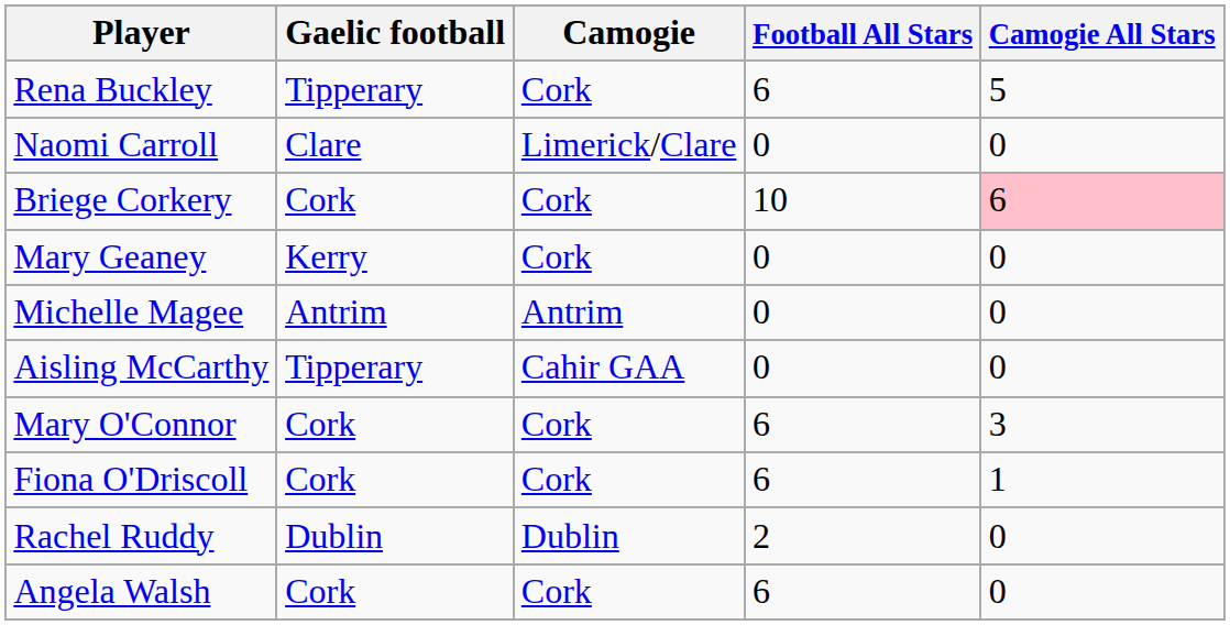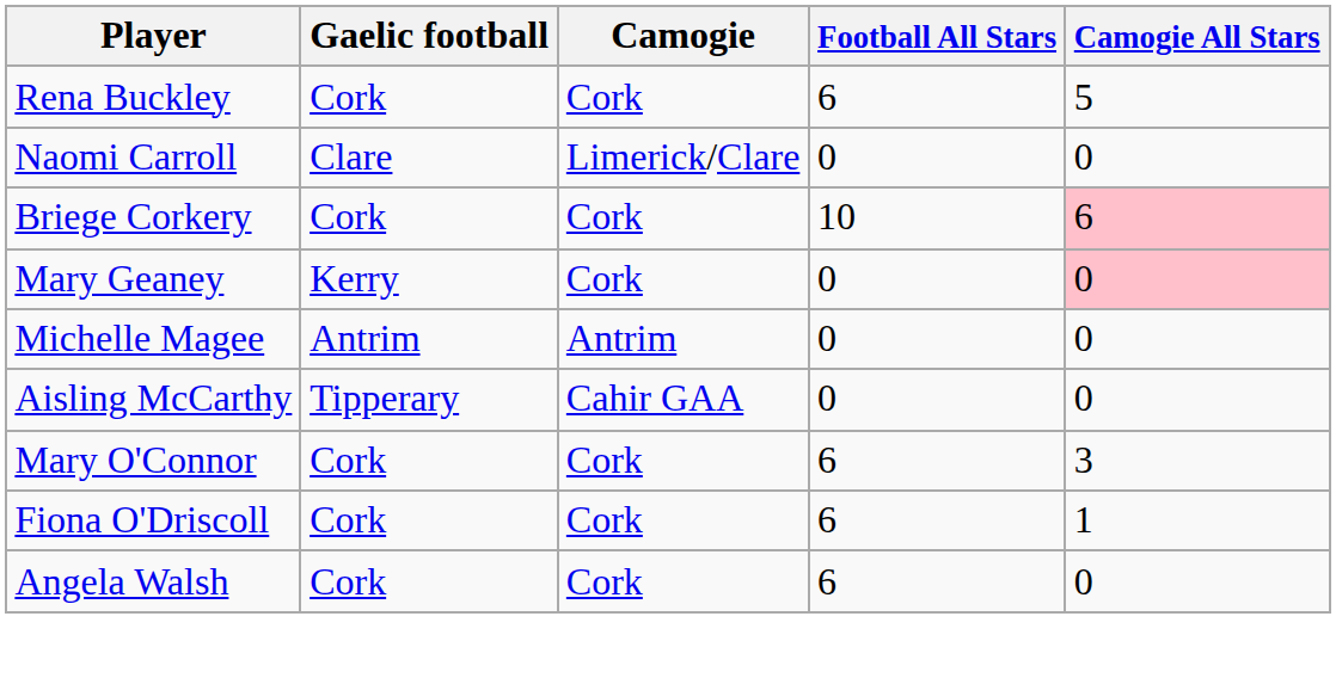Rena Buckley | Gaelic football: Tipperary -> Cork
Mary Geaney | Camogie All Stars: no background -> pink background
- row: Rachel Ruddy | Dublin | Dublin | 2 | 0
